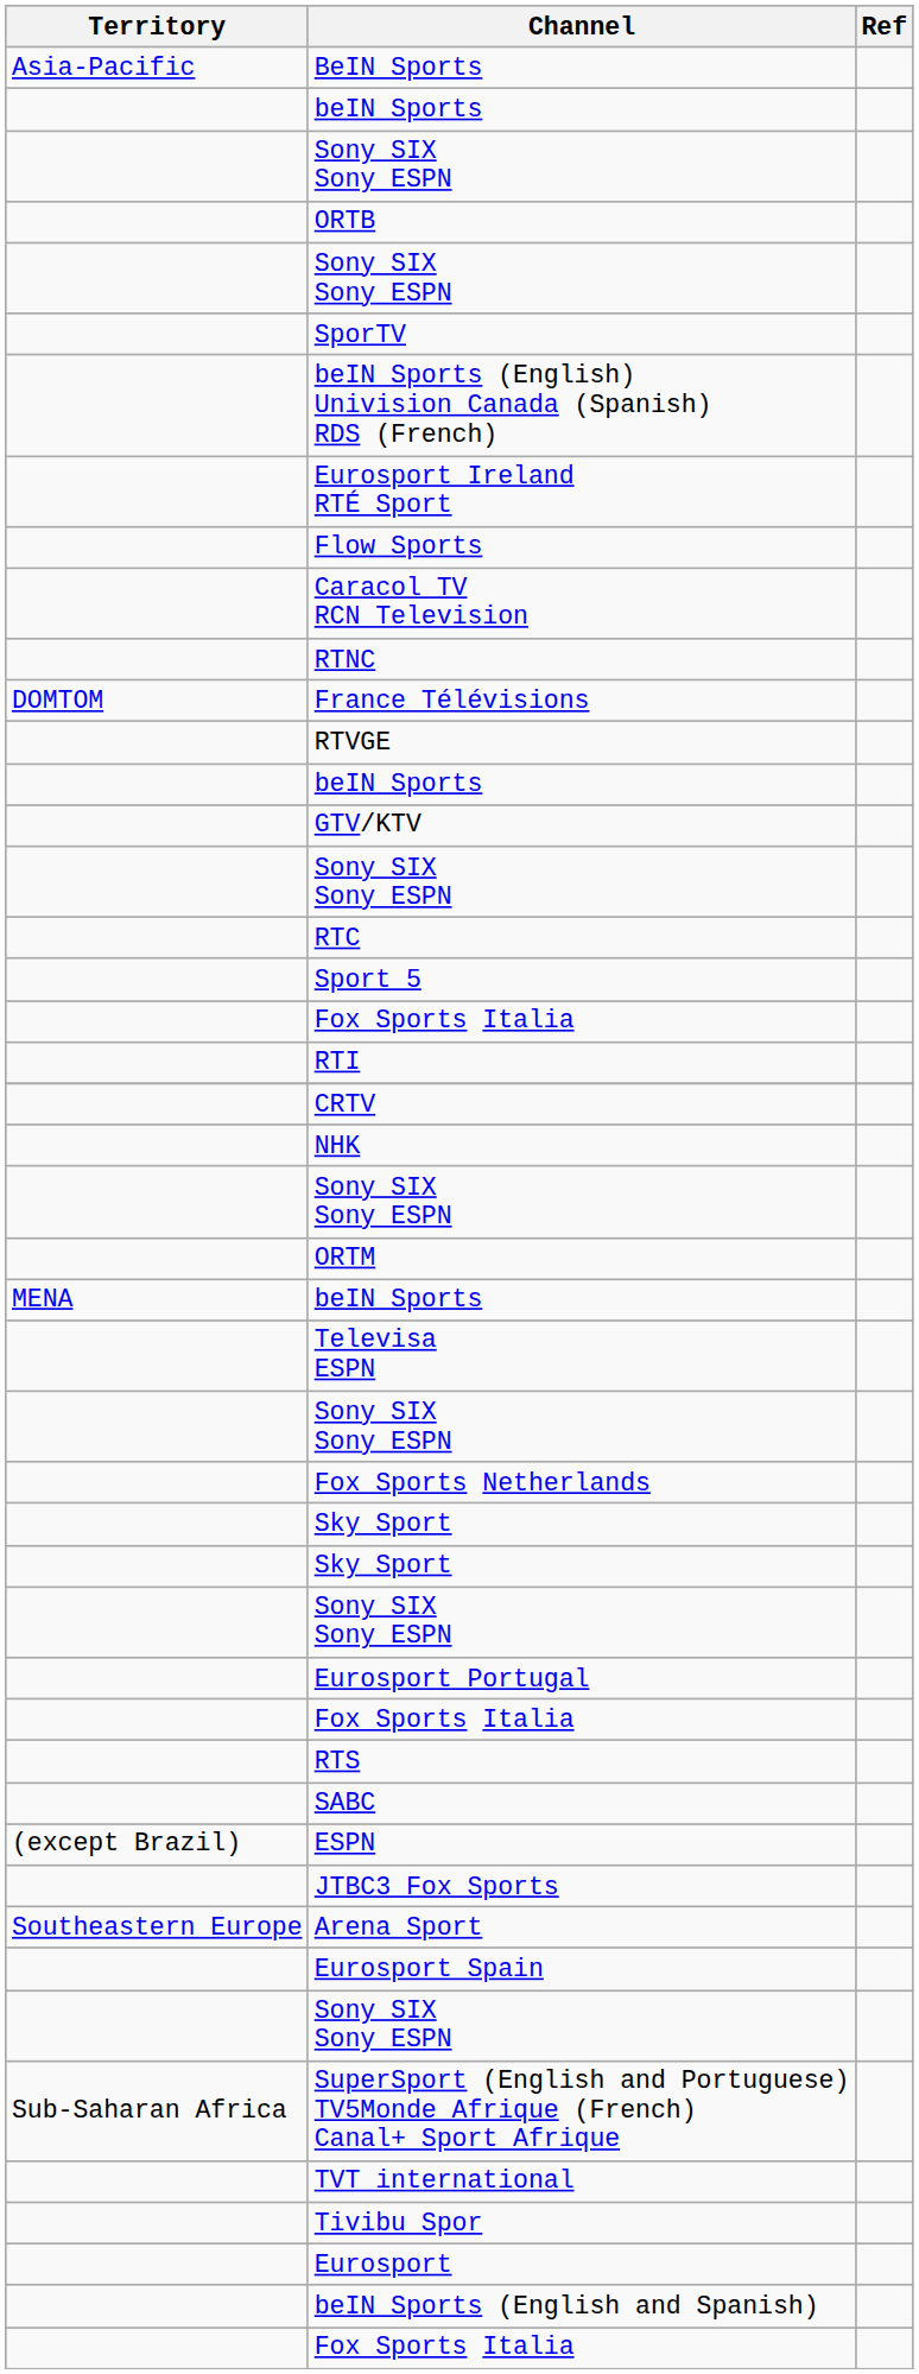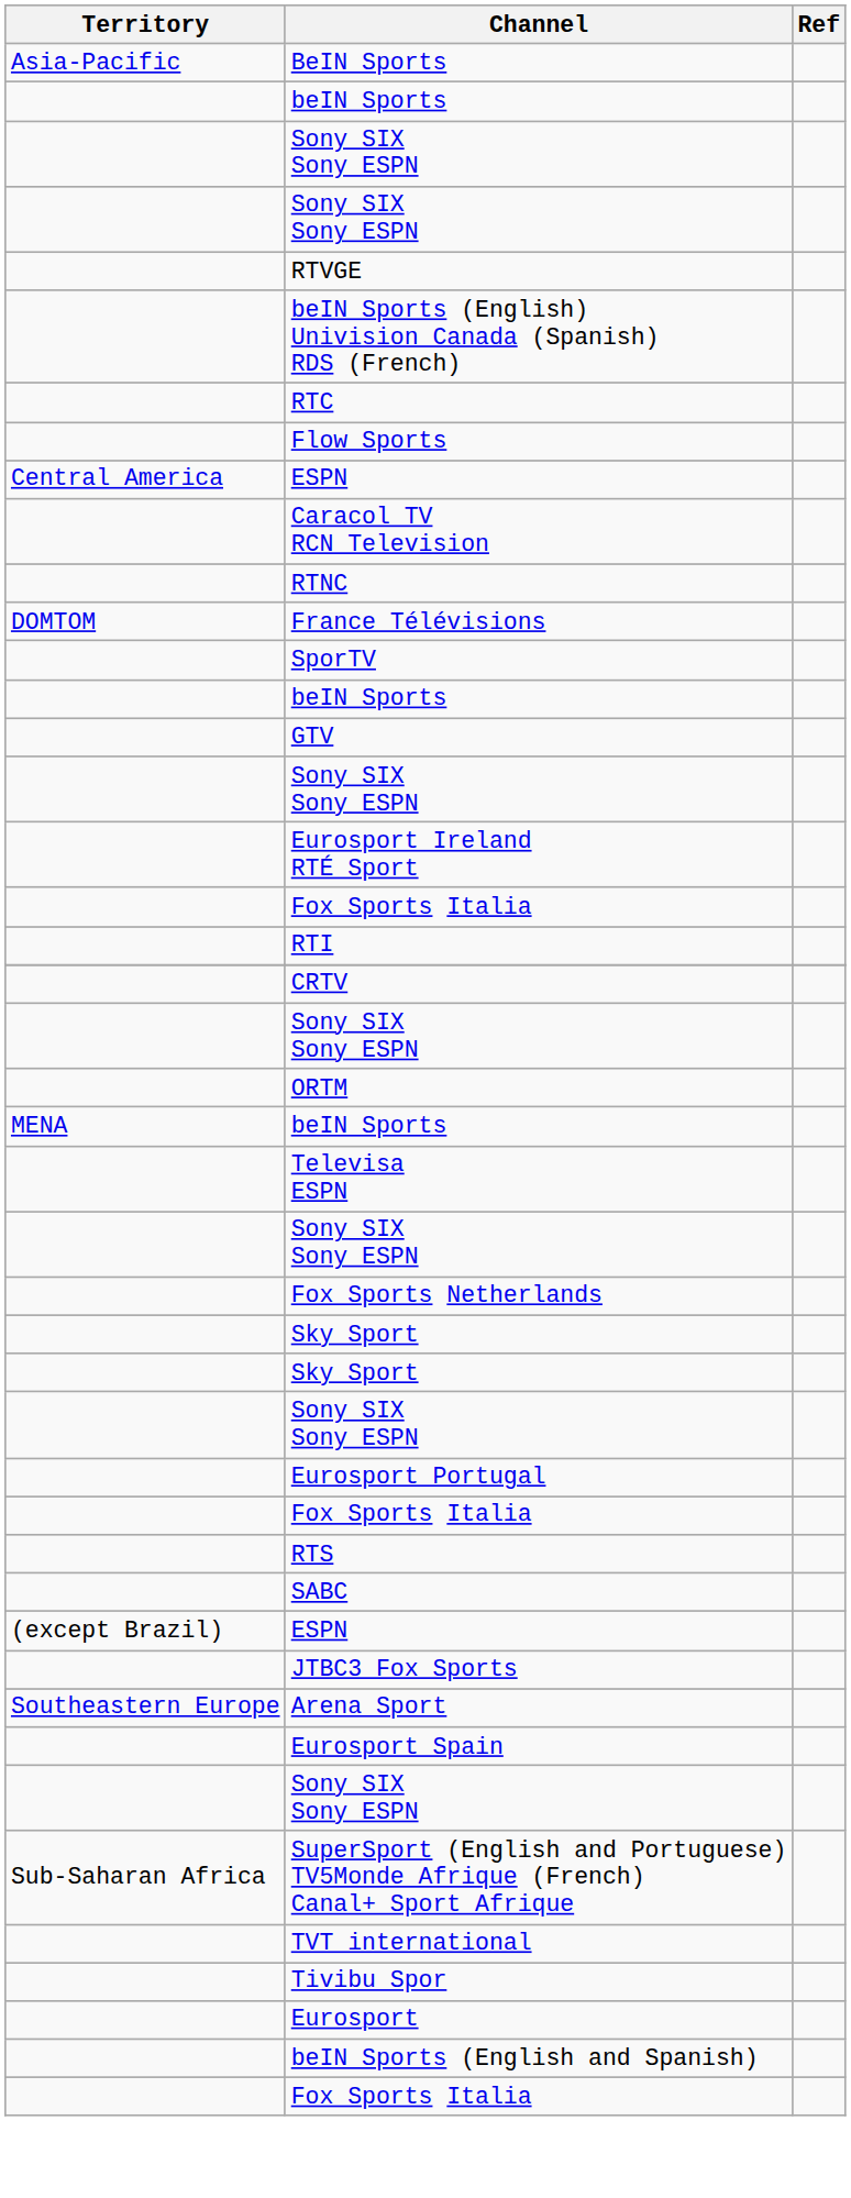- row: ORTB
rows swapped: SporTV <-> RTVGE
rows swapped: RTC <-> Eurosport Ireland RTÉ Sport
+ row: Central America | ESPN
+ row: GTV
- row: GTV/KTV
- row: Sport 5
- row: NHK
